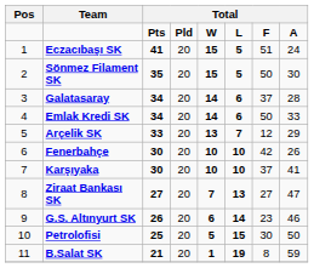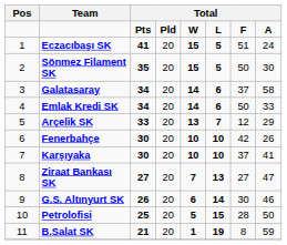Galatasaray | column 8: 28 -> 58
G.S. Altınyurt SK | column 7: 23 -> 30
Petrolofisi | column 7: 30 -> 28
